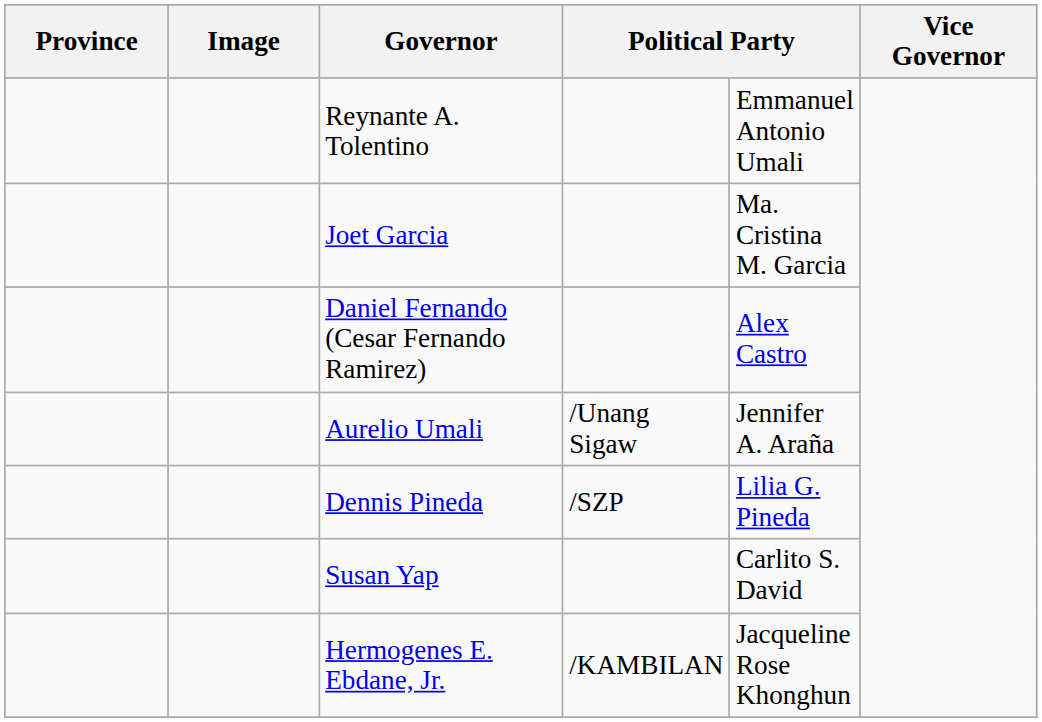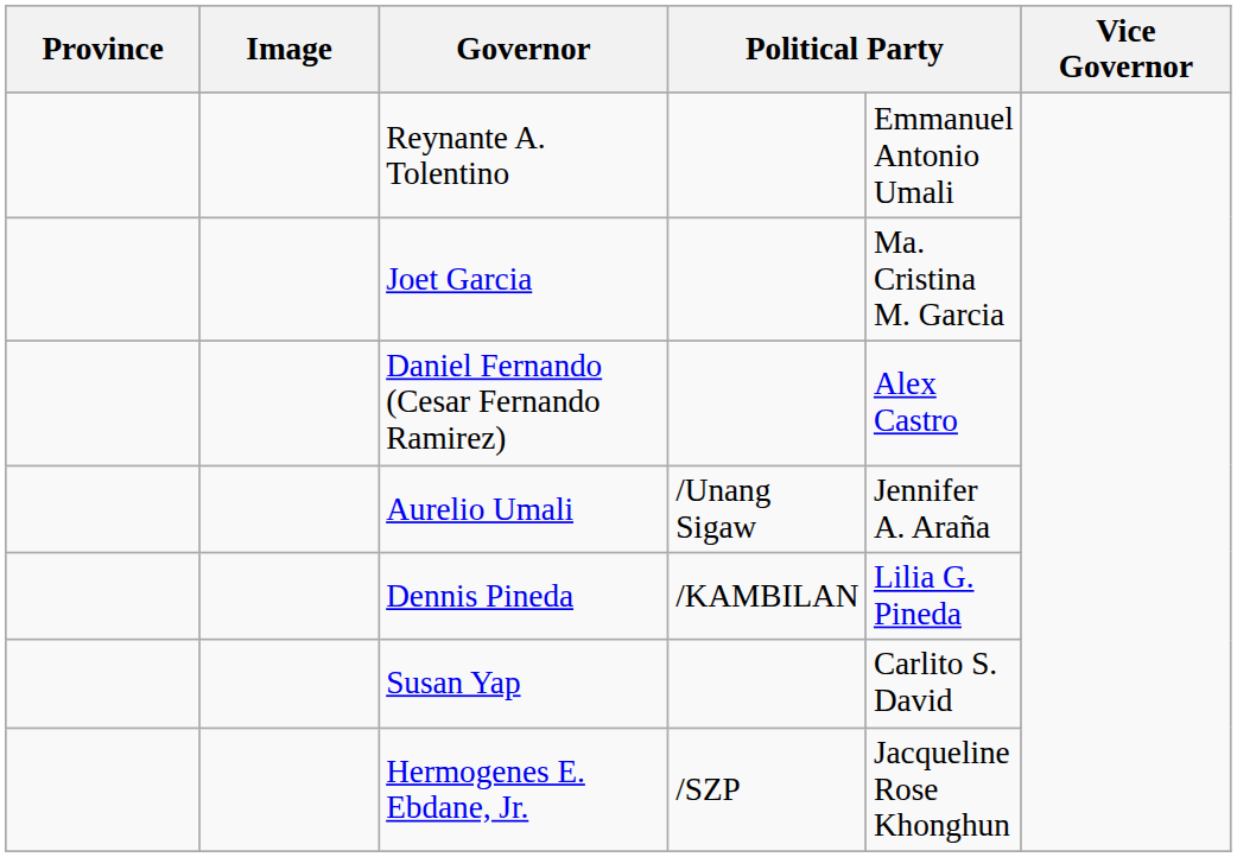Dennis Pineda | column 4: /SZP -> /KAMBILAN
Hermogenes E. Ebdane, Jr. | column 4: /KAMBILAN -> /SZP
